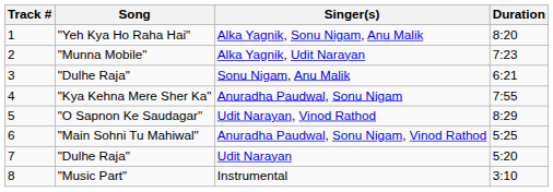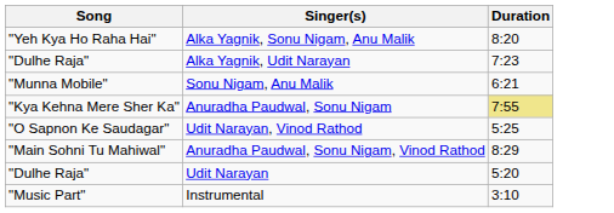- column: Track # | 1 | 2 | 3 | 4 | 5 | 6 | 7 | 8
Alka Yagnik, Udit Narayan | Song: "Munna Mobile" -> "Dulhe Raja"
Sonu Nigam, Anu Malik | Song: "Dulhe Raja" -> "Munna Mobile"
Anuradha Paudwal, Sonu Nigam | Duration: no background -> khaki background
Udit Narayan, Vinod Rathod | Duration: 8:29 -> 5:25
Anuradha Paudwal, Sonu Nigam, Vinod Rathod | Duration: 5:25 -> 8:29
